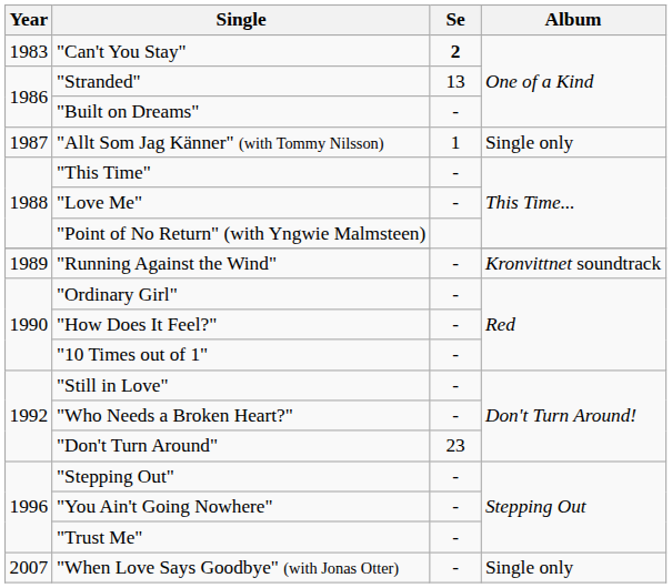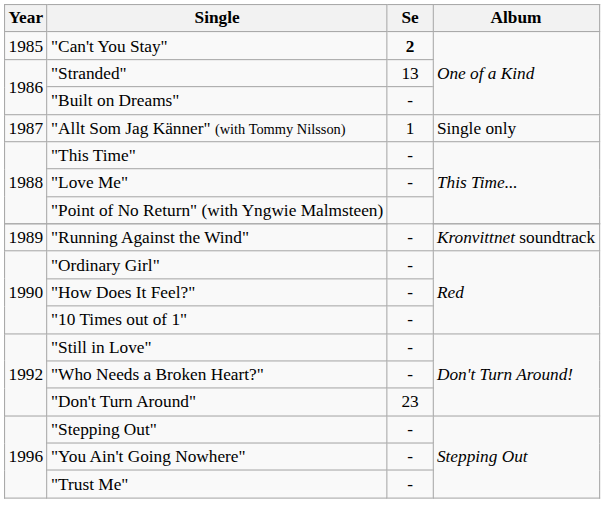"Can't You Stay" | Year: 1983 -> 1985
- row: 2007 | "When Love Says Goodbye" (with Jonas Otter) | - | Single only
